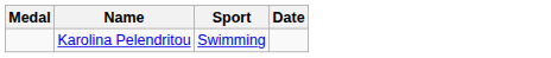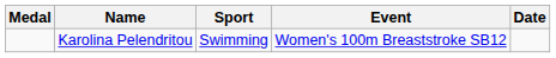+ column: Event | Women's 100m Breaststroke SB12
